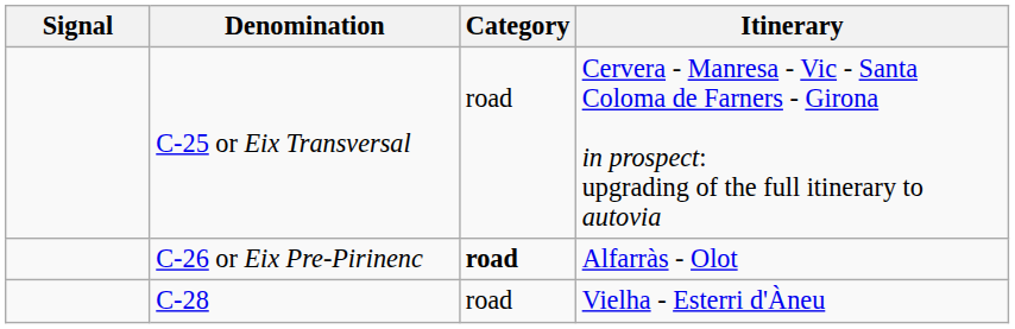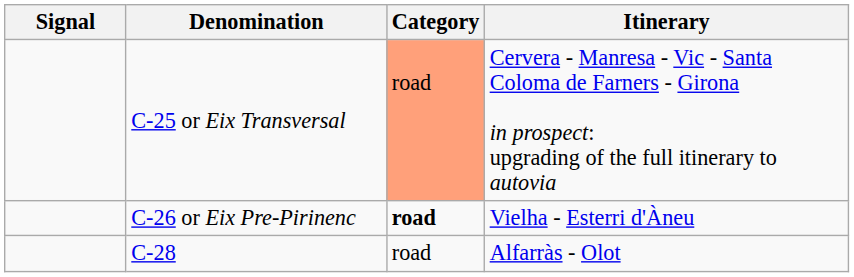C-25 or Eix Transversal | Category: no background -> lightsalmon background
C-26 or Eix Pre-Pirinenc | Itinerary: Alfarràs - Olot -> Vielha - Esterri d'Àneu
C-28 | Itinerary: Vielha - Esterri d'Àneu -> Alfarràs - Olot
